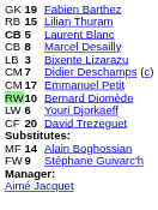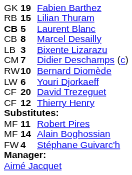- row: CM | 17 | Emmanuel Petit
Bernard Diomède | column 1: lightgreen background -> no background
+ row: CF | 12 | Thierry Henry
+ row: MF | 11 | Robert Pires
Stéphane Guivarc'h | column 2: 9 -> 4
